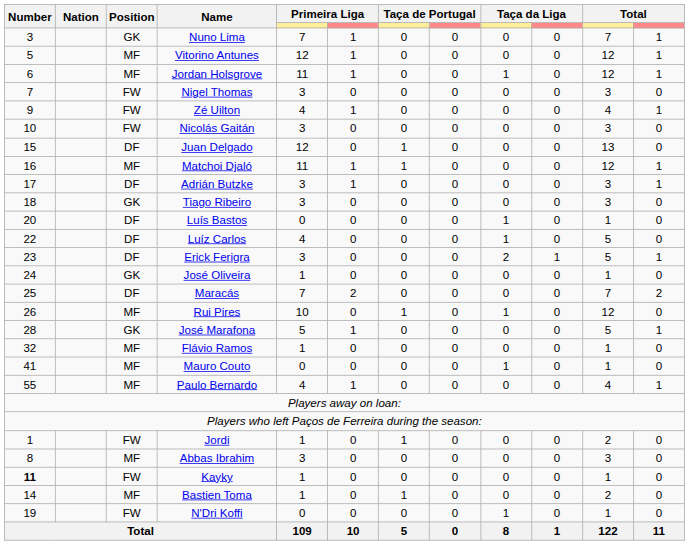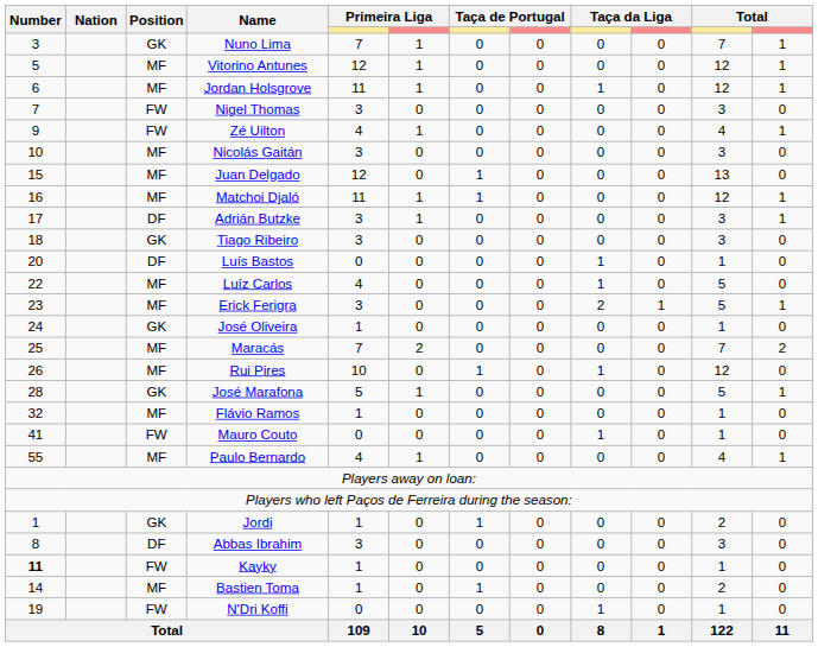Nicolás Gaitán | Position: FW -> MF
Juan Delgado | Position: DF -> MF
Luíz Carlos | Position: DF -> MF
Erick Ferigra | Position: DF -> MF
Maracás | Position: DF -> MF
Mauro Couto | Position: MF -> FW
Jordi | Position: FW -> GK
Abbas Ibrahim | Position: MF -> DF
